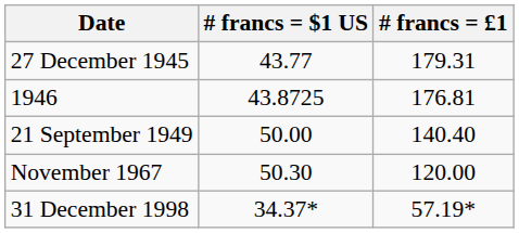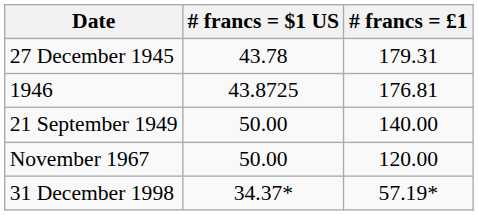27 December 1945 | # francs = $1 US: 43.77 -> 43.78
21 September 1949 | # francs = £1: 140.40 -> 140.00
November 1967 | # francs = $1 US: 50.30 -> 50.00
